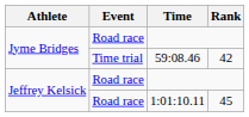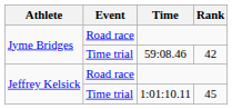1:01:10.11 | Event: Road race -> Time trial
